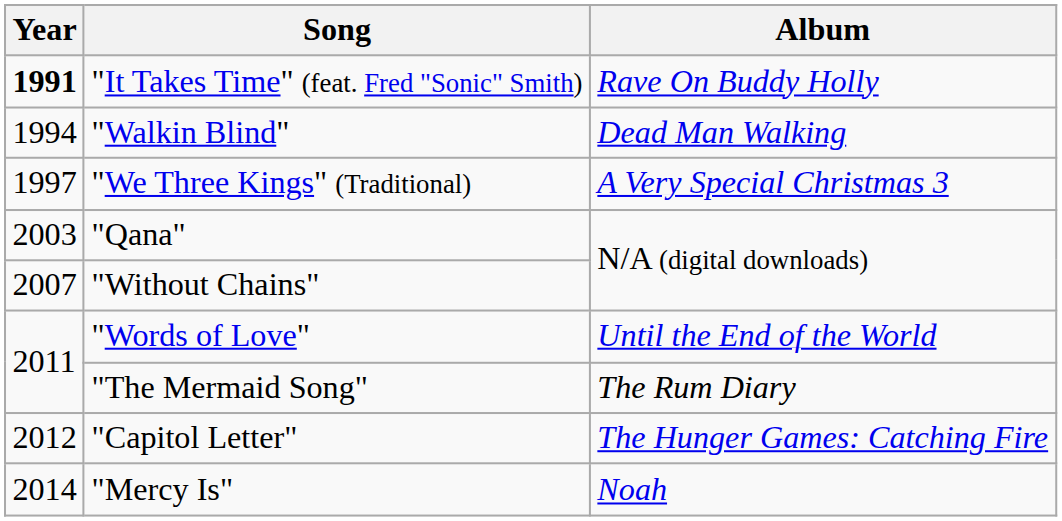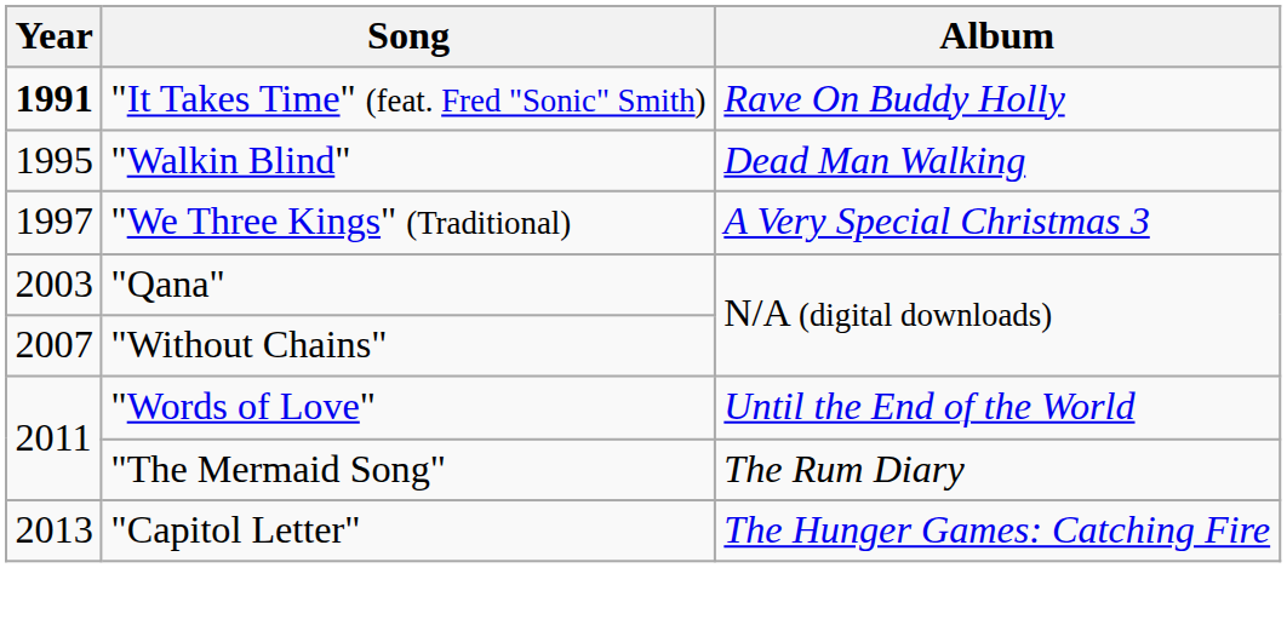"Walkin Blind" | Year: 1994 -> 1995
"Capitol Letter" | Year: 2012 -> 2013
- row: 2014 | "Mercy Is" | Noah
